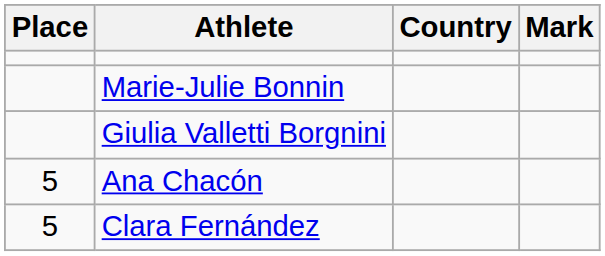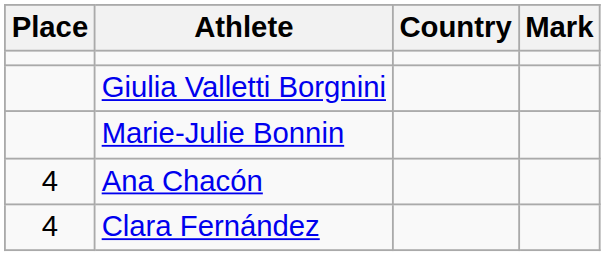rows swapped: Marie-Julie Bonnin <-> Giulia Valletti Borgnini
Ana Chacón | Place: 5 -> 4
Clara Fernández | Place: 5 -> 4
